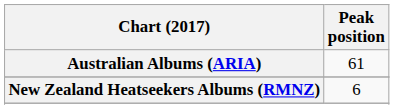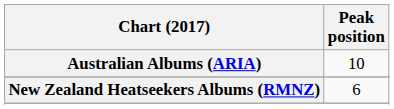Australian Albums (ARIA) | Peak position: 61 -> 10
